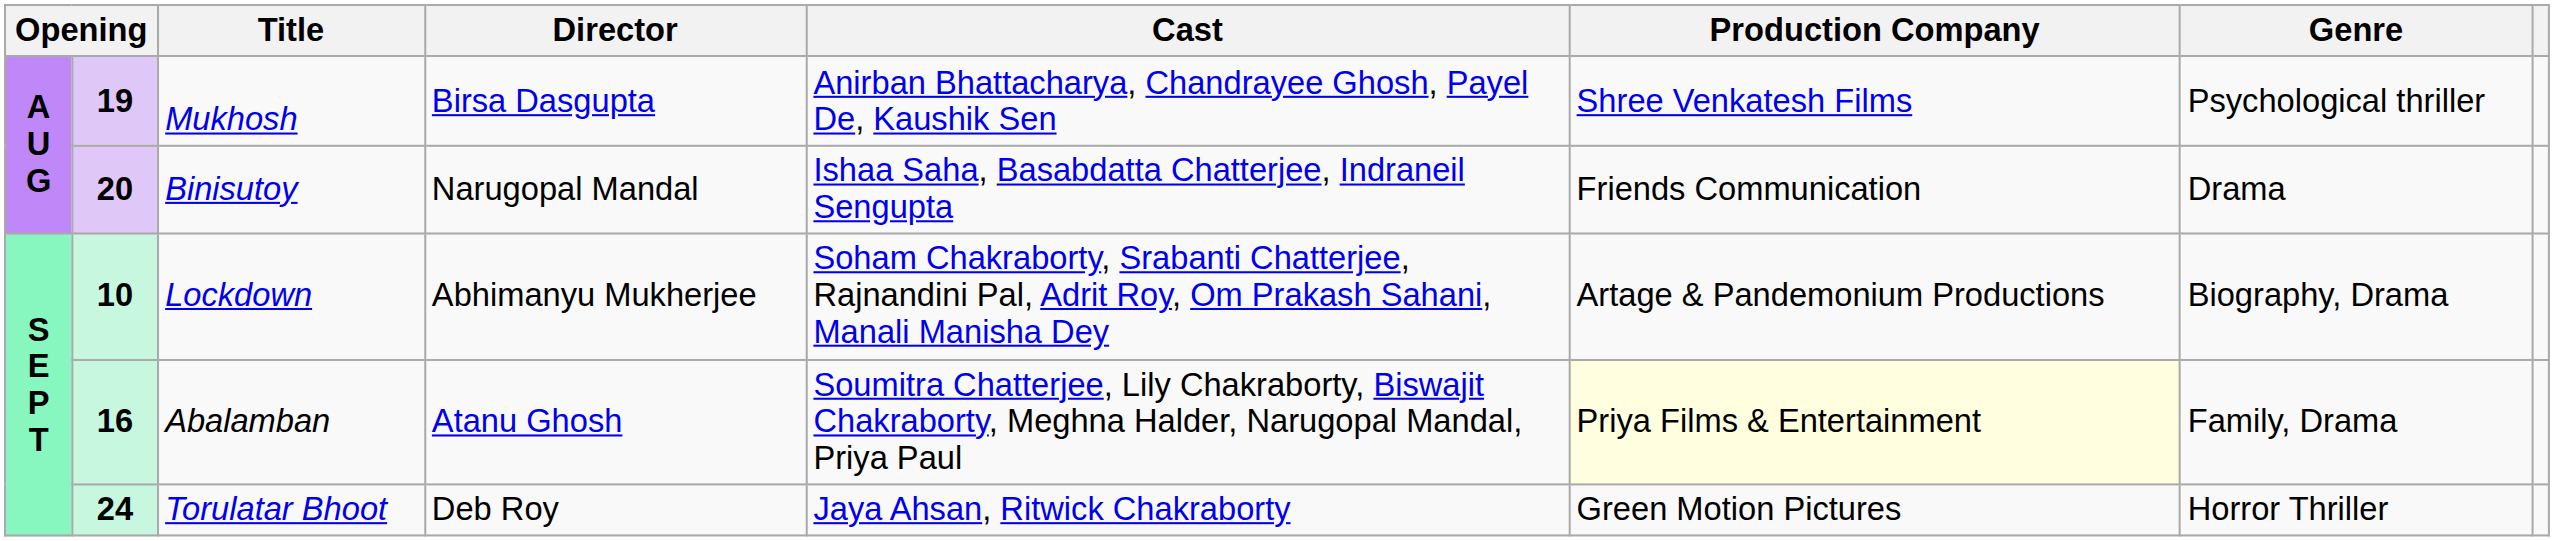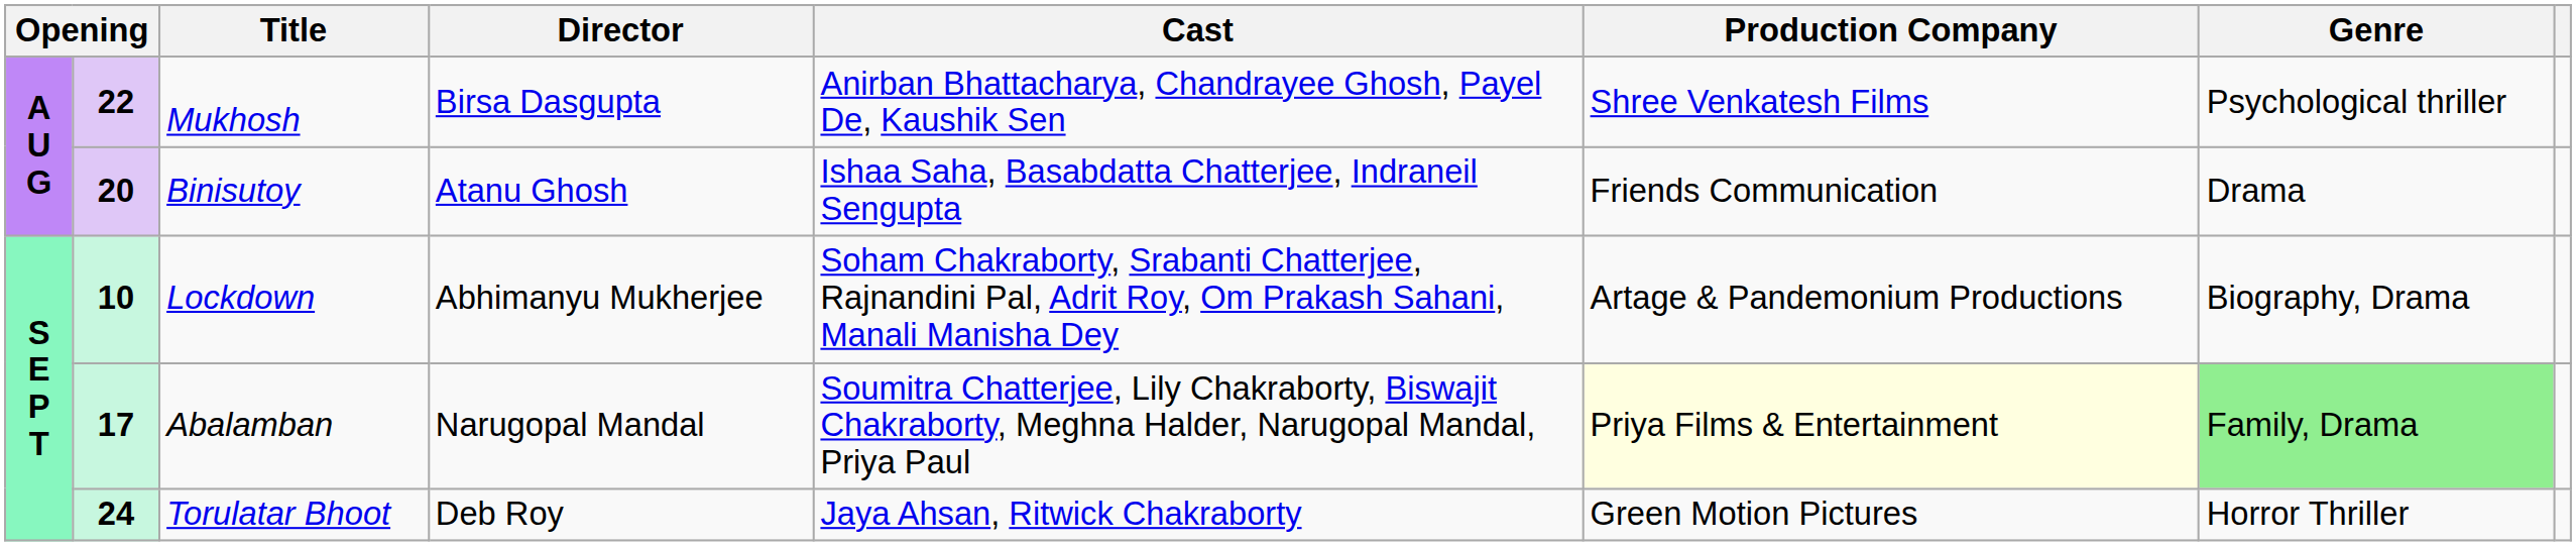Mukhosh | column 2: 19 -> 22
Binisutoy | Director: Narugopal Mandal -> Atanu Ghosh
Abalamban | column 2: 16 -> 17
Abalamban | Director: Atanu Ghosh -> Narugopal Mandal
Abalamban | Genre: no background -> lightgreen background
